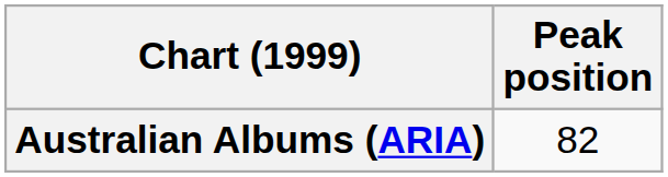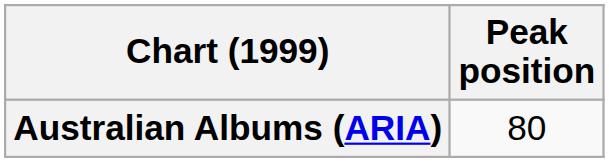Australian Albums (ARIA) | Peak position: 82 -> 80
